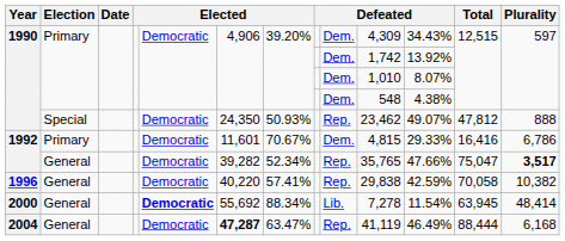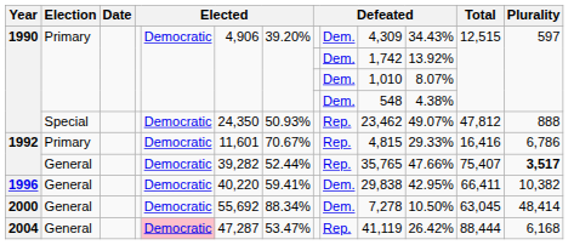1992 / Primary | column 9: Dem. -> Rep.
1992 / General | column 7: 52.34% -> 52.44%
1992 / General | Total: 75,047 -> 75,407
1996 | column 7: 57.41% -> 59.41%
1996 | column 9: Rep. -> Dem.
1996 | column 11: 42.59% -> 42.95%
1996 | Total: 70,058 -> 66,411
2000 | column 5: bold -> normal
2000 | column 9: Lib. -> Dem.
2000 | column 11: 11.54% -> 10.50%
2000 | Total: 63,945 -> 63,045
2004 | column 5: no background -> pink background
2004 | column 6: bold -> normal
2004 | column 7: 63.47% -> 53.47%
2004 | column 11: 46.49% -> 26.42%
